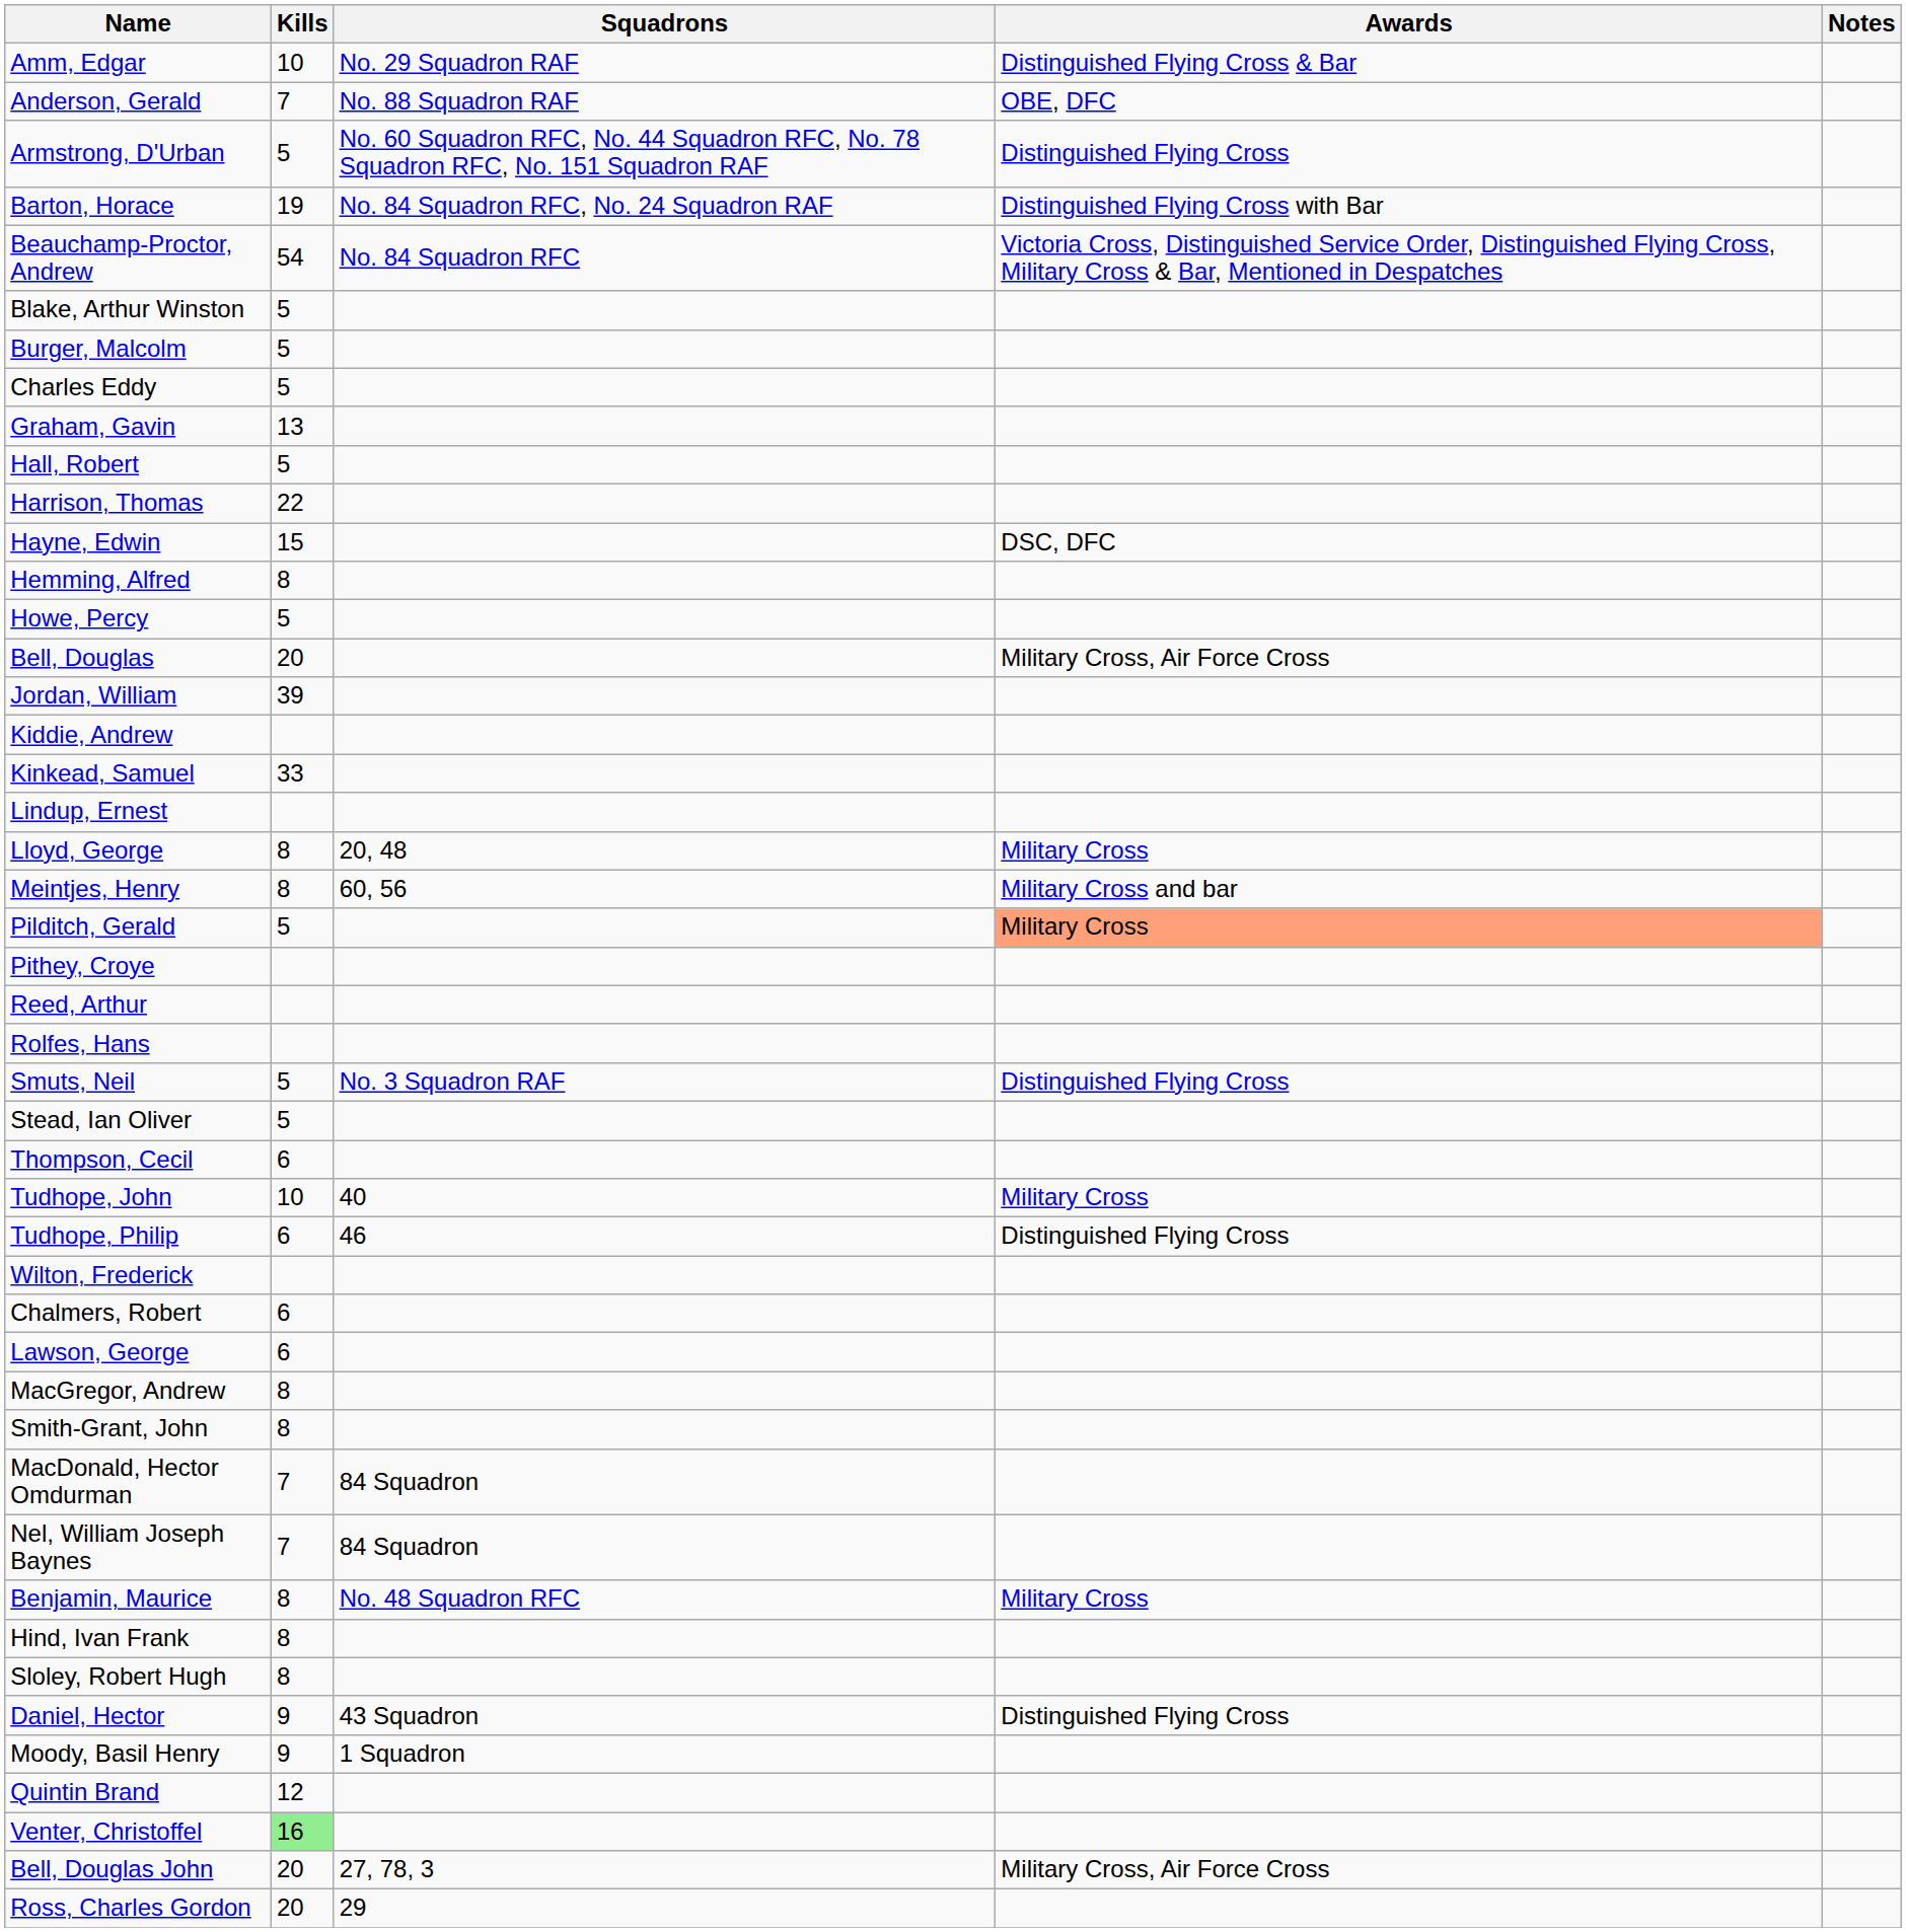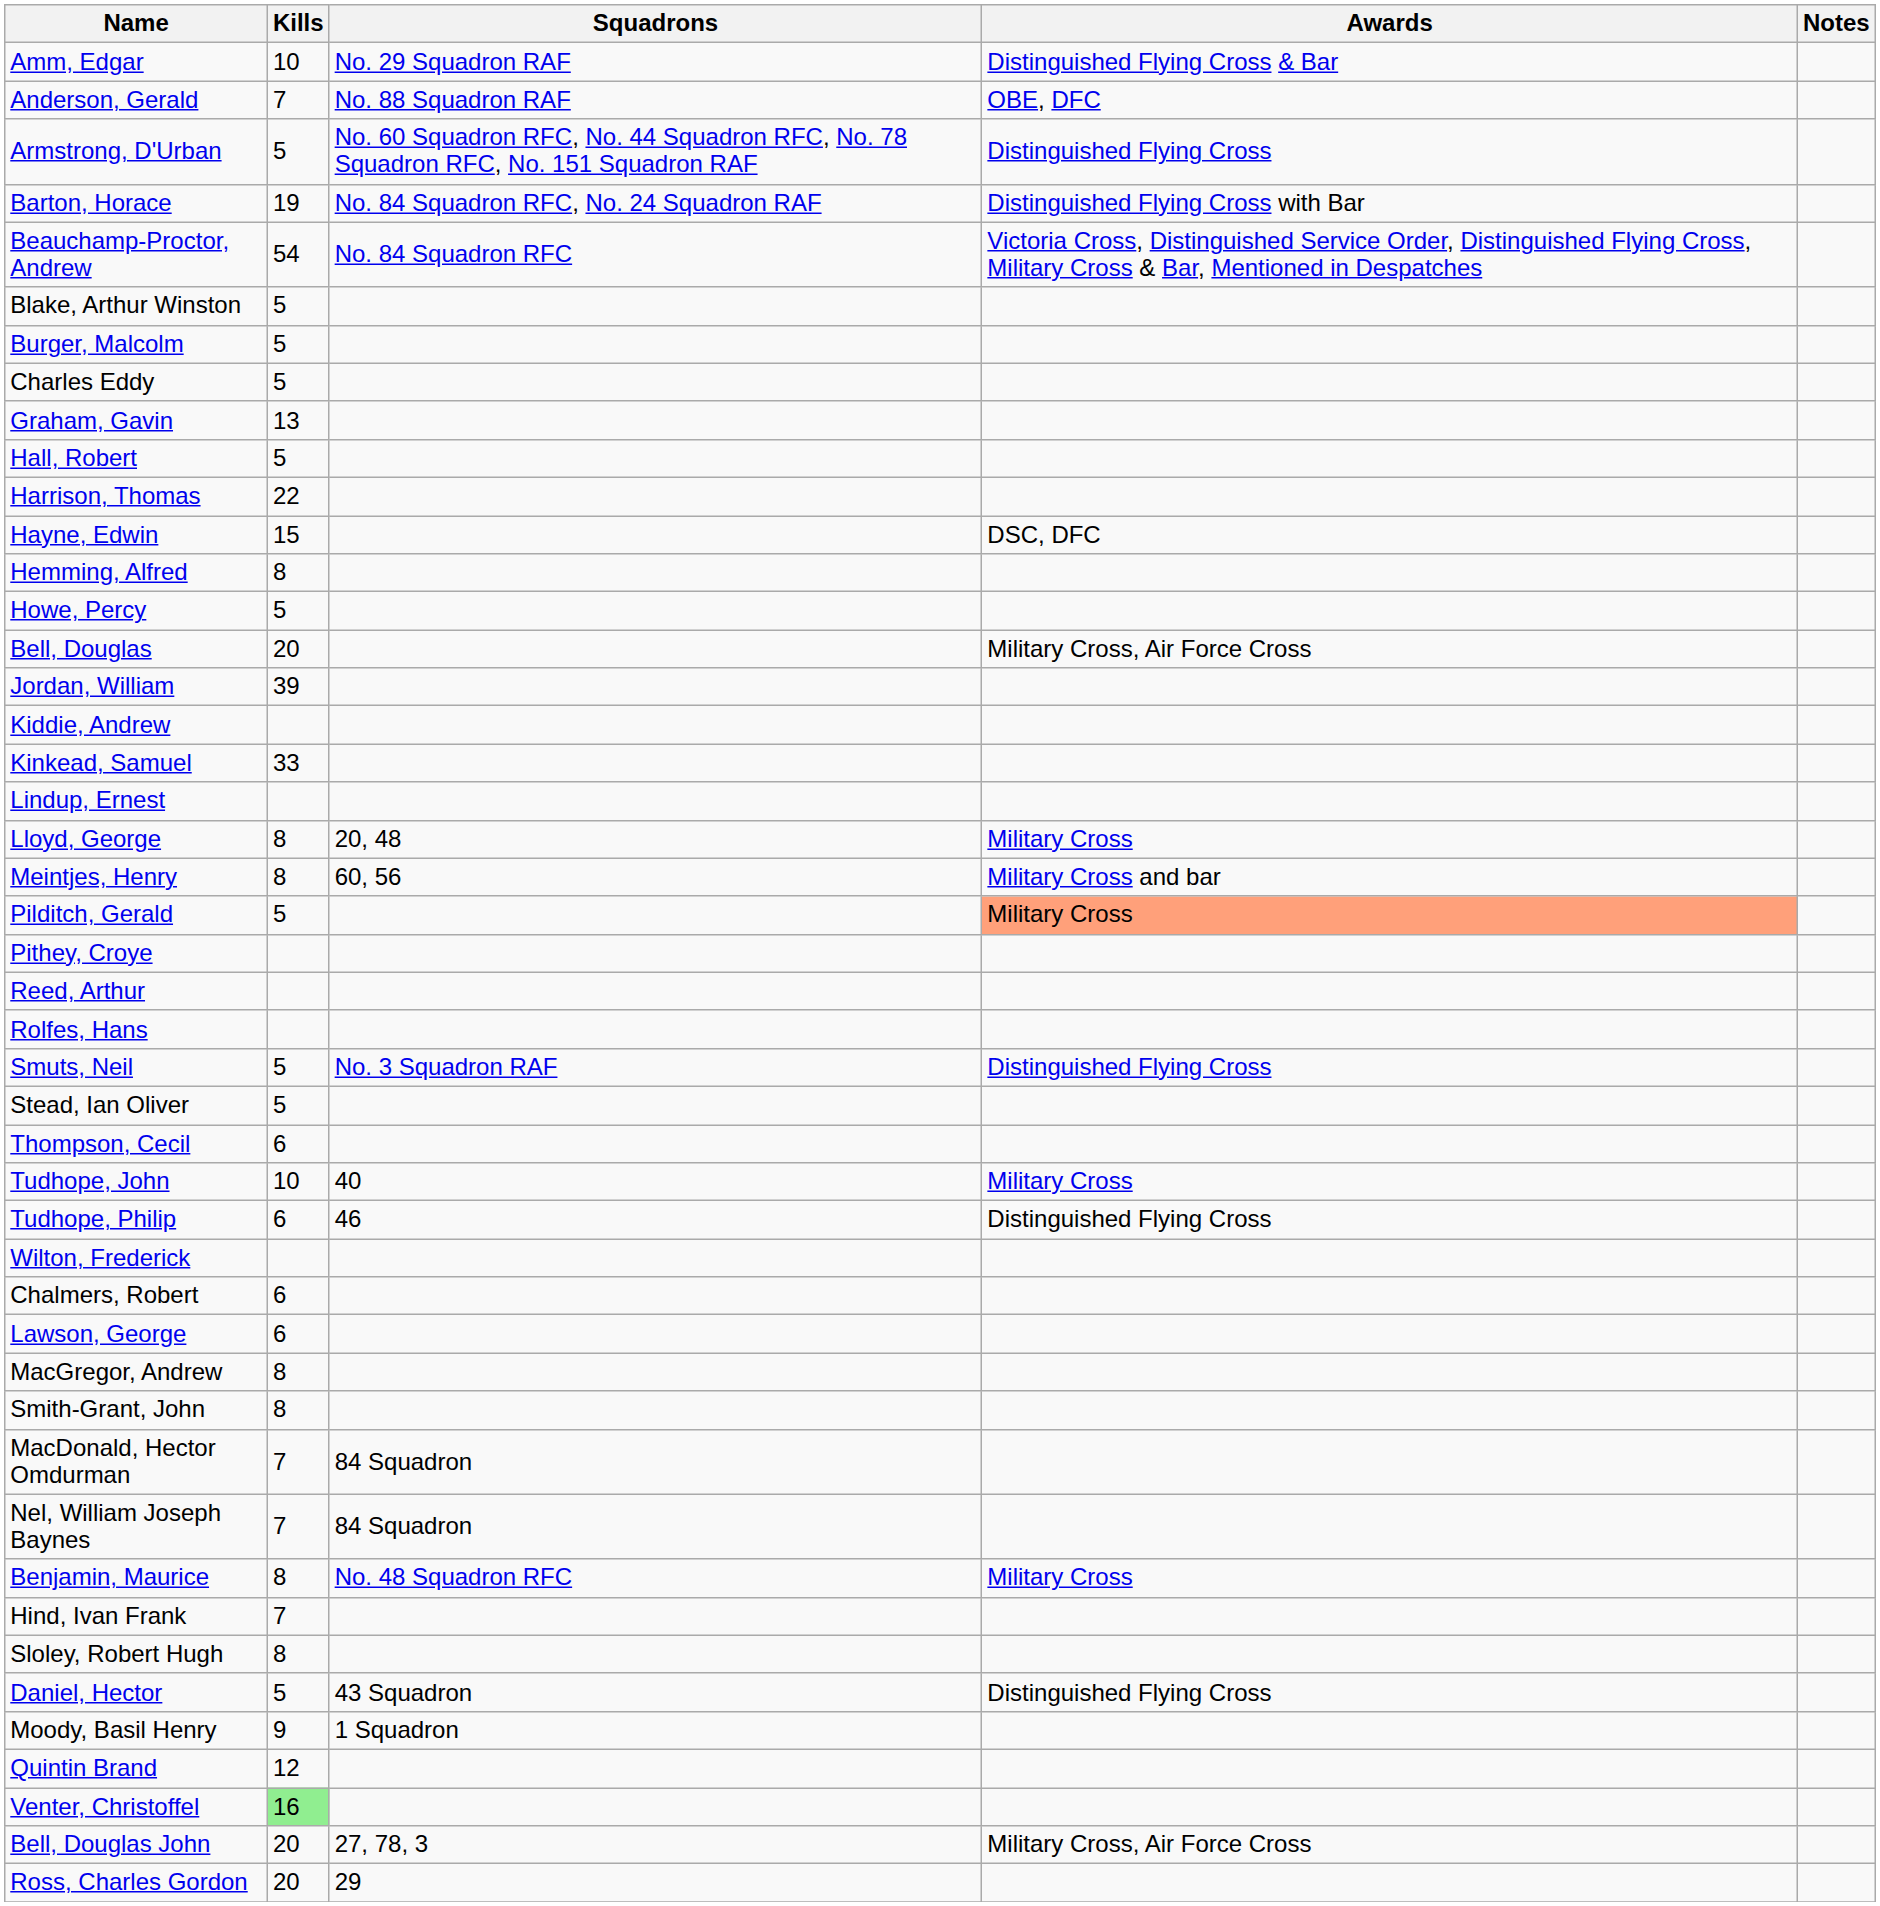Hind, Ivan Frank | Kills: 8 -> 7
Daniel, Hector | Kills: 9 -> 5
